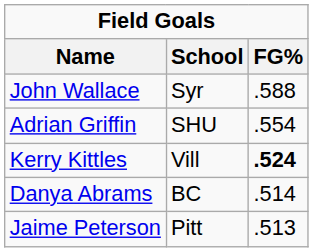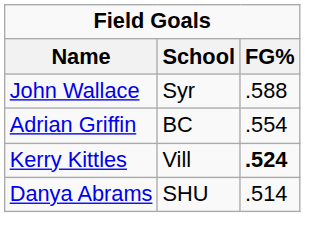Adrian Griffin | School: SHU -> BC
Danya Abrams | School: BC -> SHU
- row: Jaime Peterson | Pitt | .513
